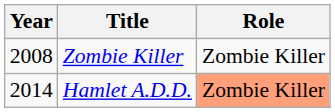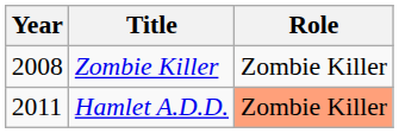Hamlet A.D.D. | Year: 2014 -> 2011
